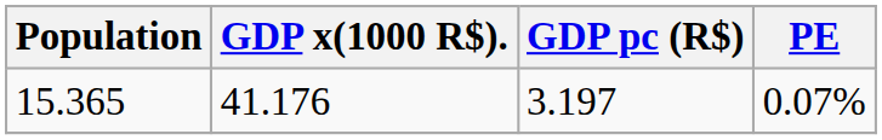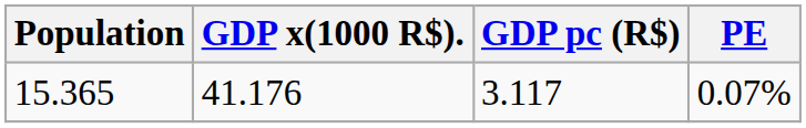15.365 | GDP pc (R$): 3.197 -> 3.117
